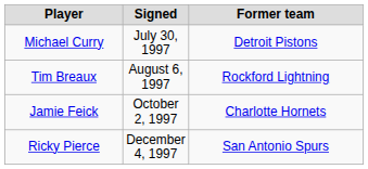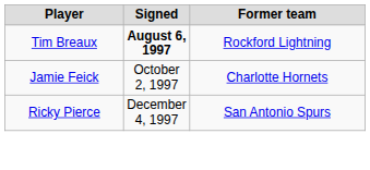- row: Michael Curry | July 30, 1997 | Detroit Pistons
Tim Breaux | Signed: normal -> bold
